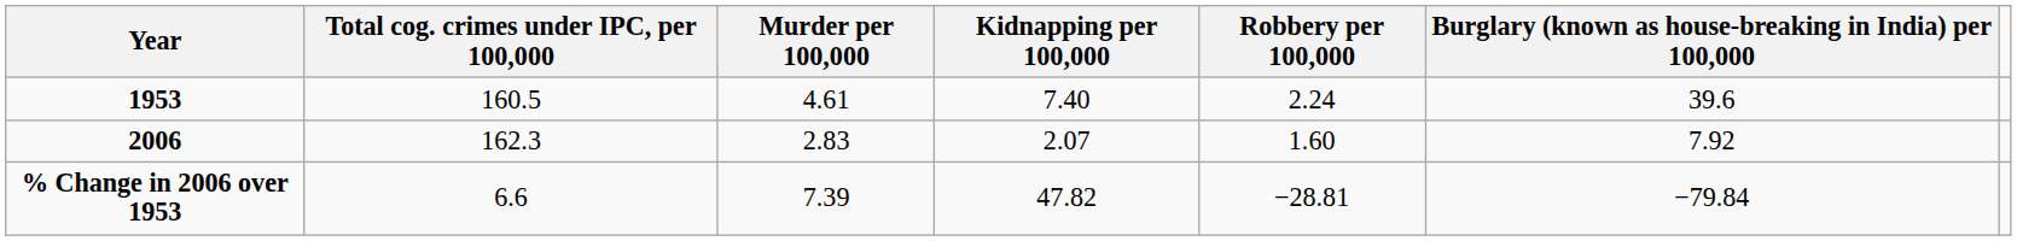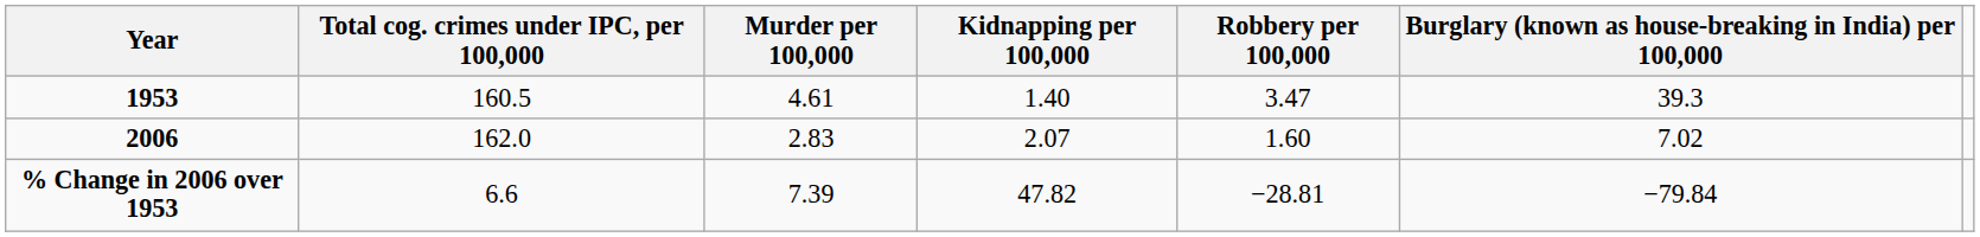1953 | Kidnapping per 100,000: 7.40 -> 1.40
1953 | Robbery per 100,000: 2.24 -> 3.47
1953 | Burglary (known as house-breaking in India) per 100,000: 39.6 -> 39.3
2006 | Total cog. crimes under IPC, per 100,000: 162.3 -> 162.0
2006 | Burglary (known as house-breaking in India) per 100,000: 7.92 -> 7.02
